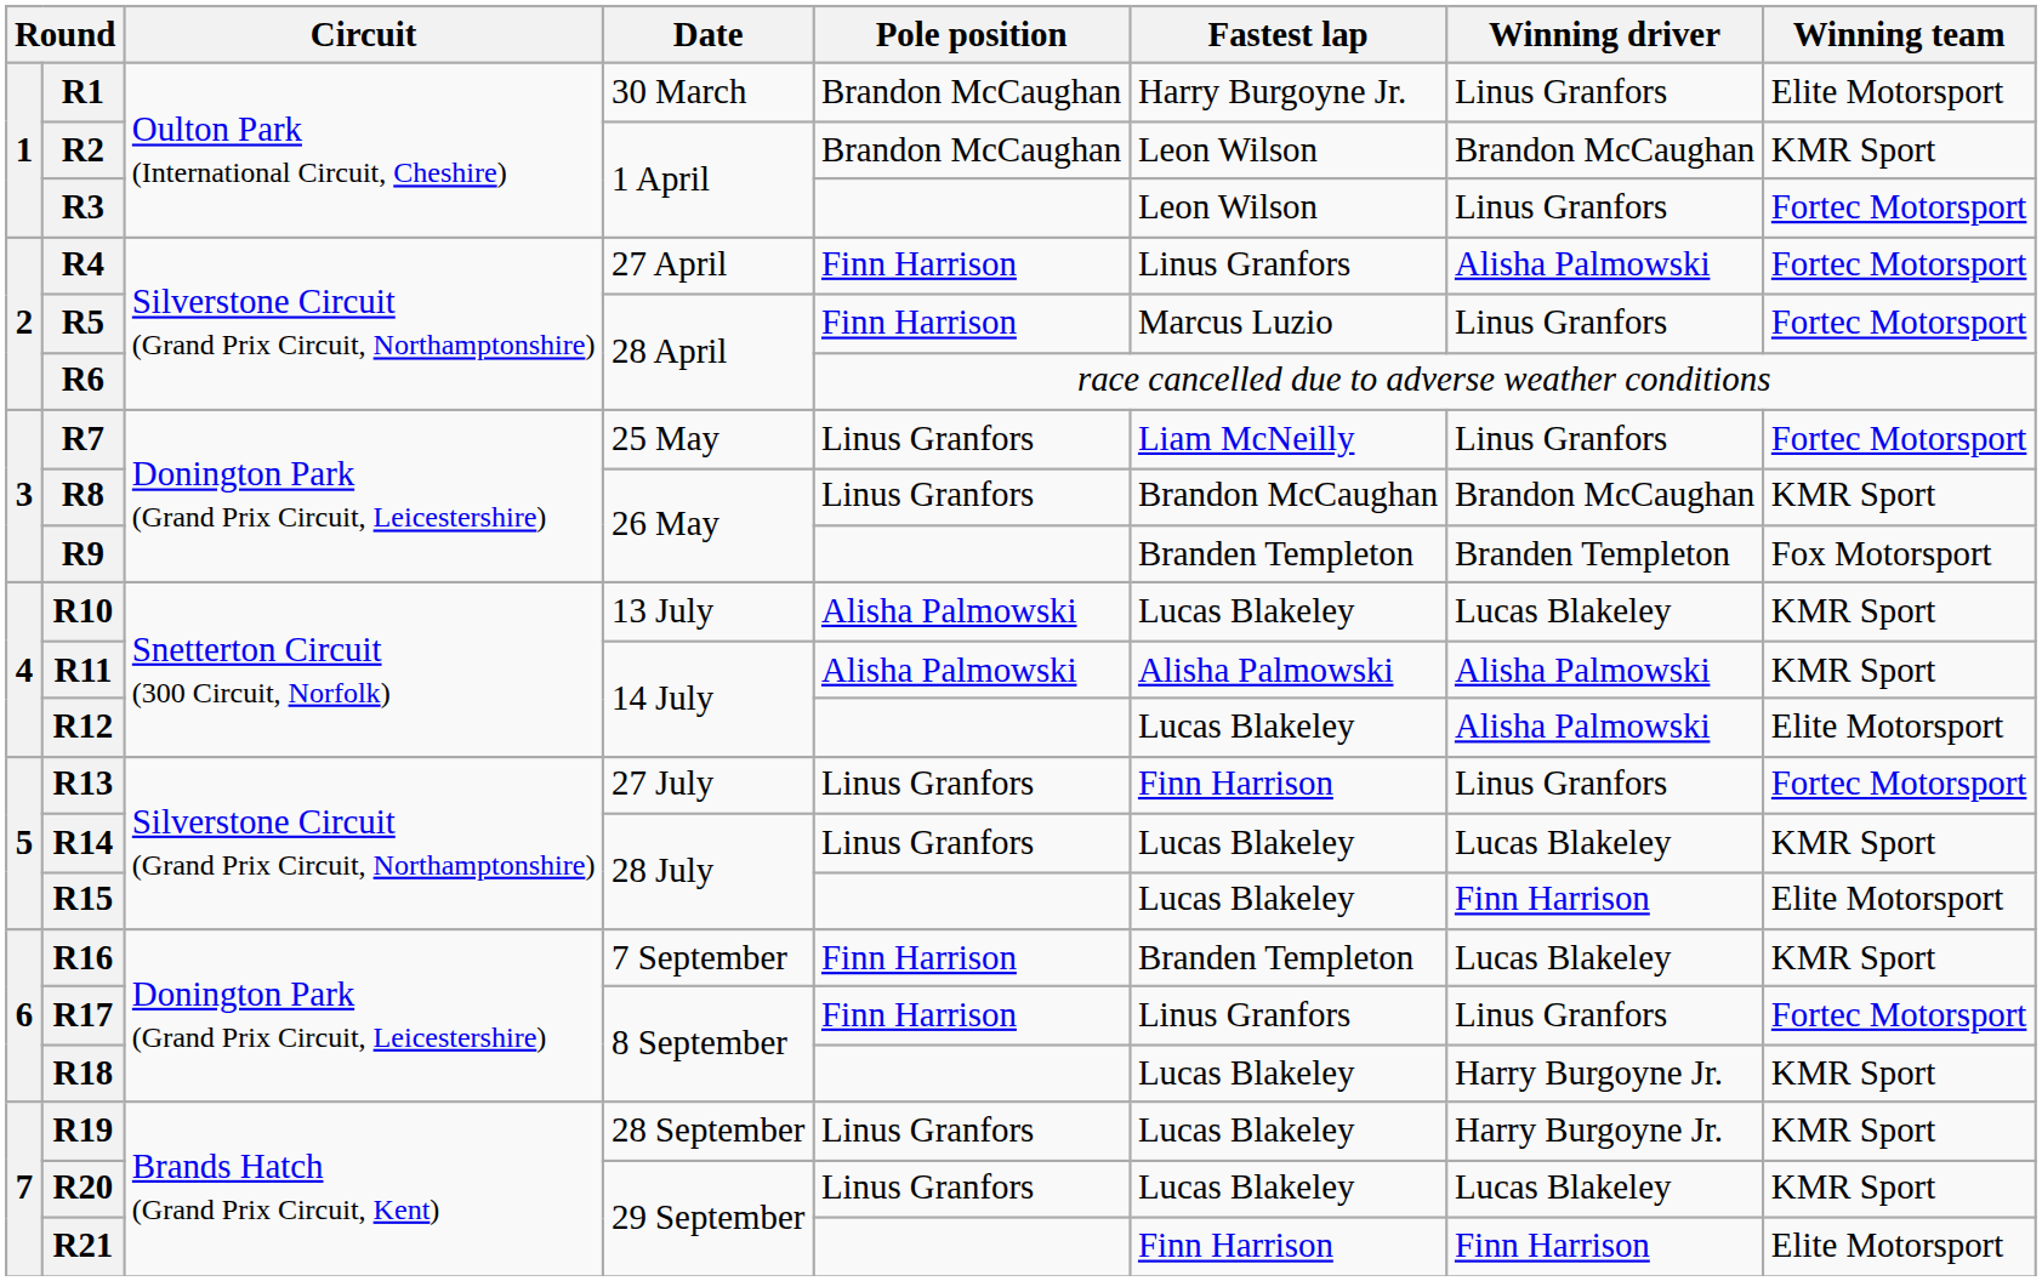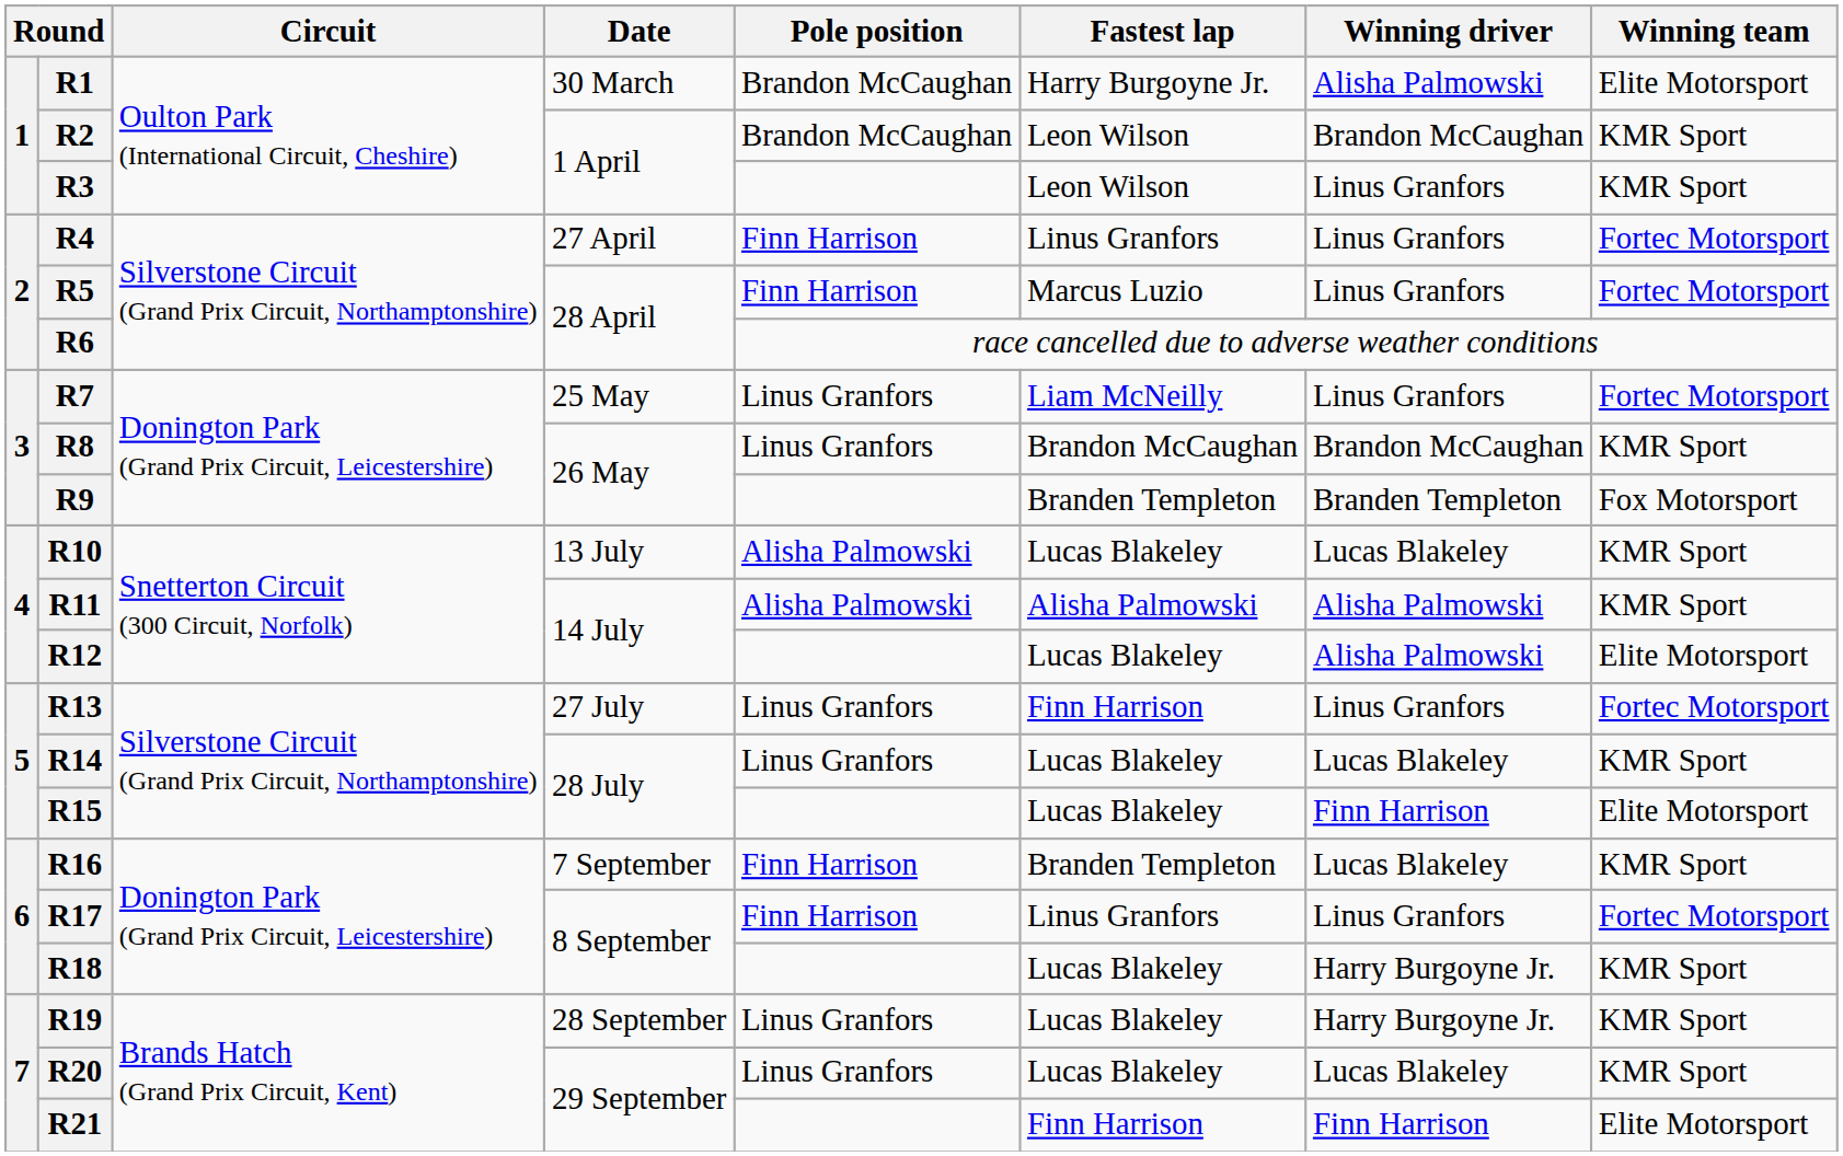R1 | Winning driver: Linus Granfors -> Alisha Palmowski
R3 | Winning team: Fortec Motorsport -> KMR Sport
R4 | Winning driver: Alisha Palmowski -> Linus Granfors
